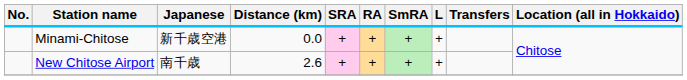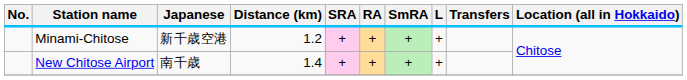Minami-Chitose | Distance (km): 0.0 -> 1.2
New Chitose Airport | Distance (km): 2.6 -> 1.4
